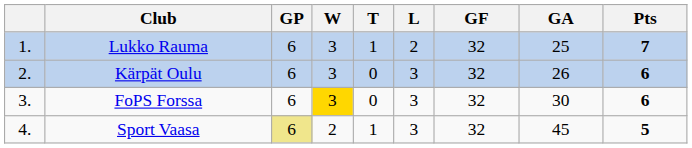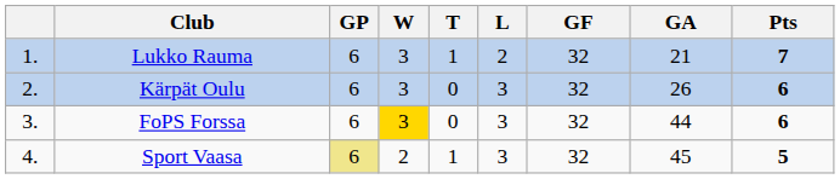Lukko Rauma | GA: 25 -> 21
FoPS Forssa | GA: 30 -> 44
